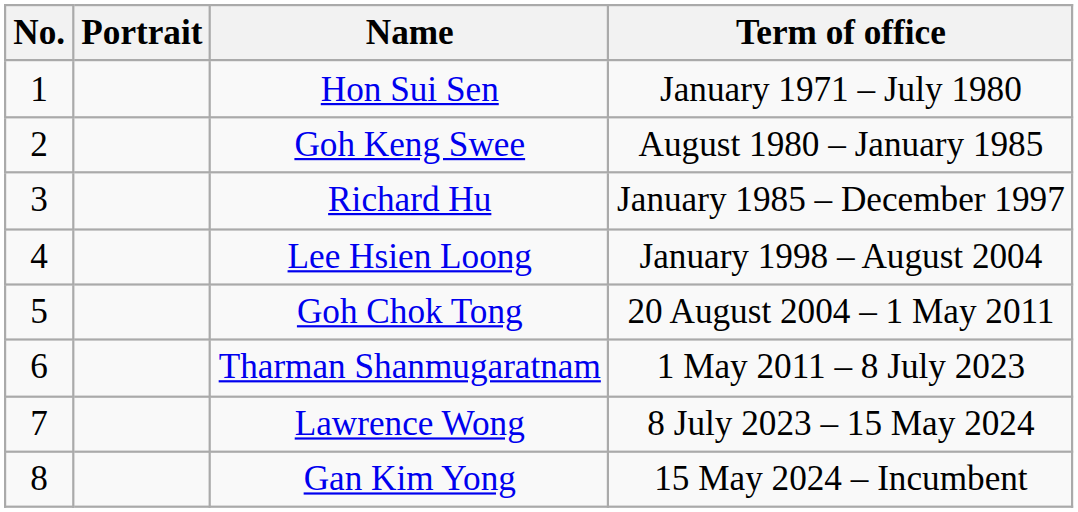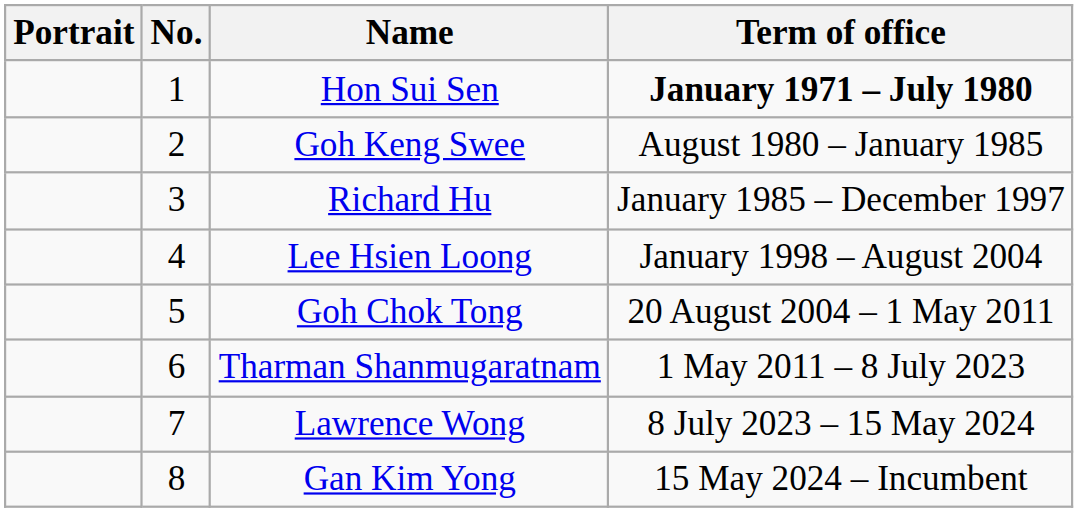columns swapped: No. <-> Portrait
Hon Sui Sen | Term of office: normal -> bold
